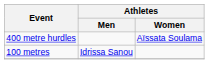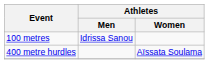rows swapped: 100 metres <-> 400 metre hurdles
